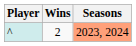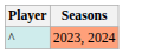- column: Wins | 2
